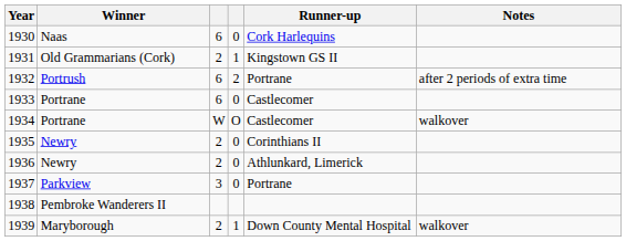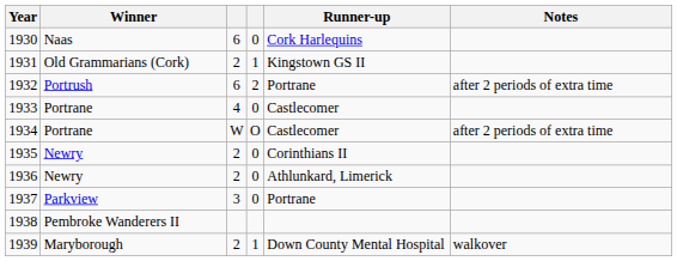1933 | column 3: 6 -> 4
1934 | Notes: walkover -> after 2 periods of extra time
